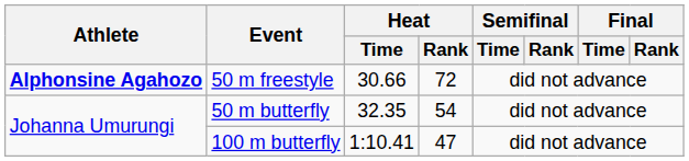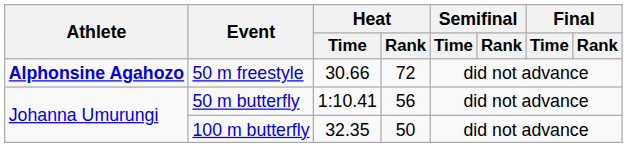50 m butterfly | Heat / Time: 32.35 -> 1:10.41
50 m butterfly | Heat / Rank: 54 -> 56
100 m butterfly | Heat / Time: 1:10.41 -> 32.35
100 m butterfly | Heat / Rank: 47 -> 50
